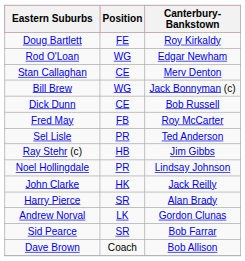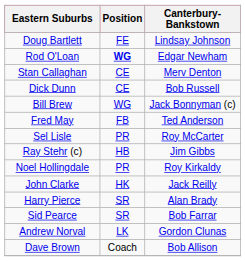Doug Bartlett | Canterbury-Bankstown: Roy Kirkaldy -> Lindsay Johnson
Rod O'Loan | Position: normal -> bold
rows swapped: Dick Dunn <-> Bill Brew
Fred May | Canterbury-Bankstown: Roy McCarter -> Ted Anderson
Sel Lisle | Canterbury-Bankstown: Ted Anderson -> Roy McCarter
Noel Hollingdale | Canterbury-Bankstown: Lindsay Johnson -> Roy Kirkaldy
rows swapped: Sid Pearce <-> Andrew Norval
